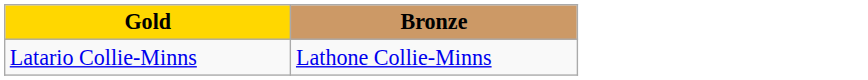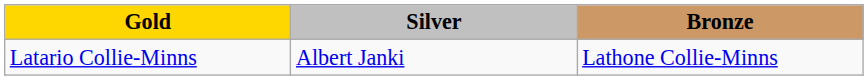+ column: Silver | Albert Janki
